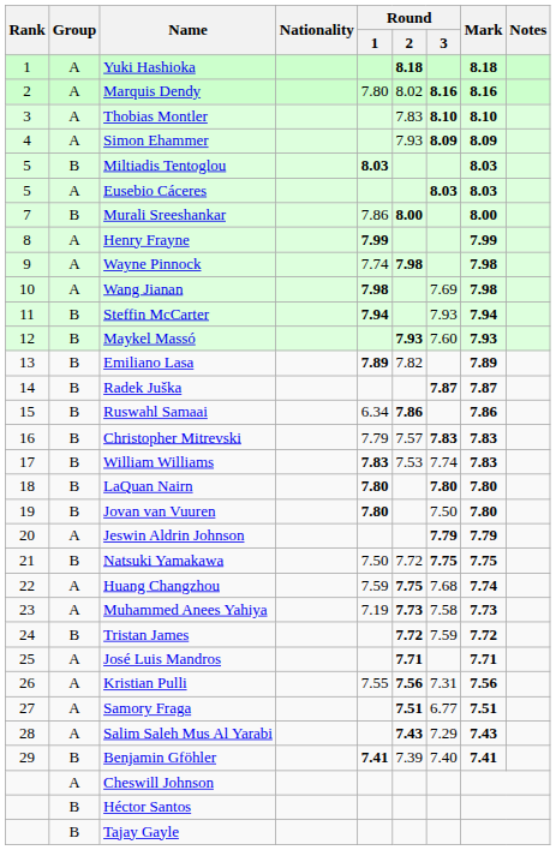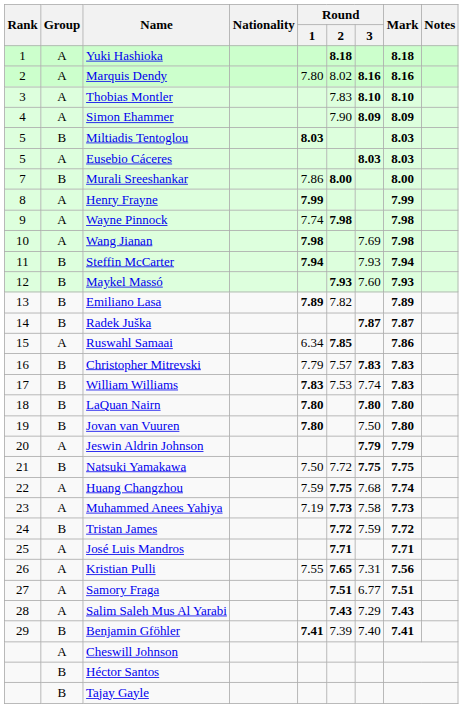Simon Ehammer | Round / 2: 7.93 -> 7.90
Ruswahl Samaai | Group: B -> A
Ruswahl Samaai | Round / 2: 7.86 -> 7.85
Kristian Pulli | Round / 2: 7.56 -> 7.65
